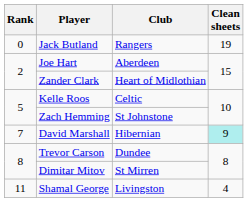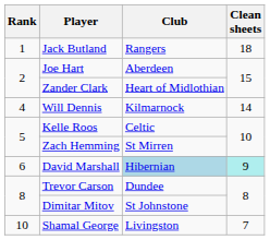Jack Butland | Rank: 0 -> 1
Jack Butland | Clean sheets: 19 -> 18
+ row: 4 | Will Dennis | Kilmarnock | 14
Zach Hemming | Club: St Johnstone -> St Mirren
David Marshall | Rank: 7 -> 6
David Marshall | Club: no background -> lightblue background
Dimitar Mitov | Club: St Mirren -> St Johnstone
Shamal George | Rank: 11 -> 10
Shamal George | Clean sheets: 4 -> 7
